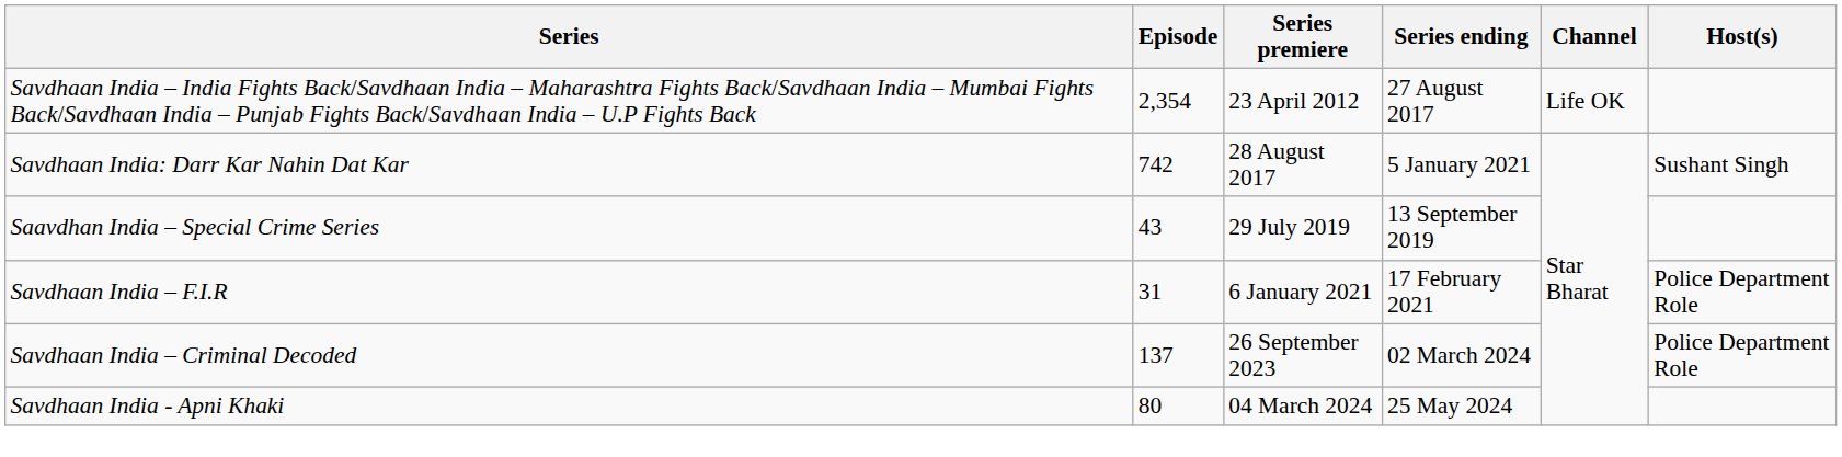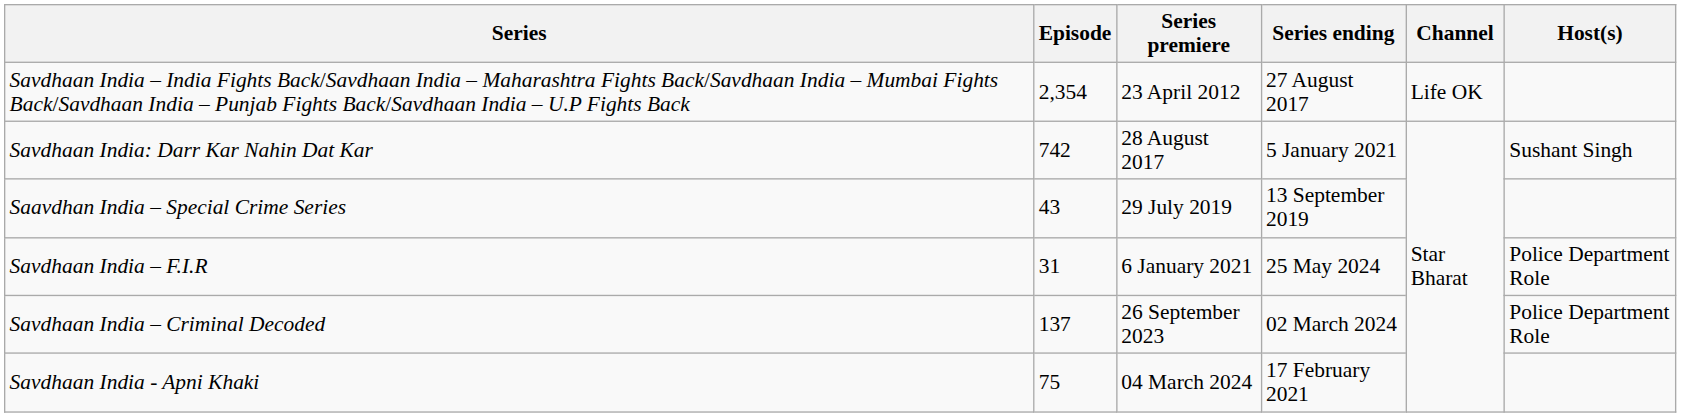Savdhaan India – F.I.R | Series ending: 17 February 2021 -> 25 May 2024
Savdhaan India - Apni Khaki | Episode: 80 -> 75
Savdhaan India - Apni Khaki | Series ending: 25 May 2024 -> 17 February 2021
